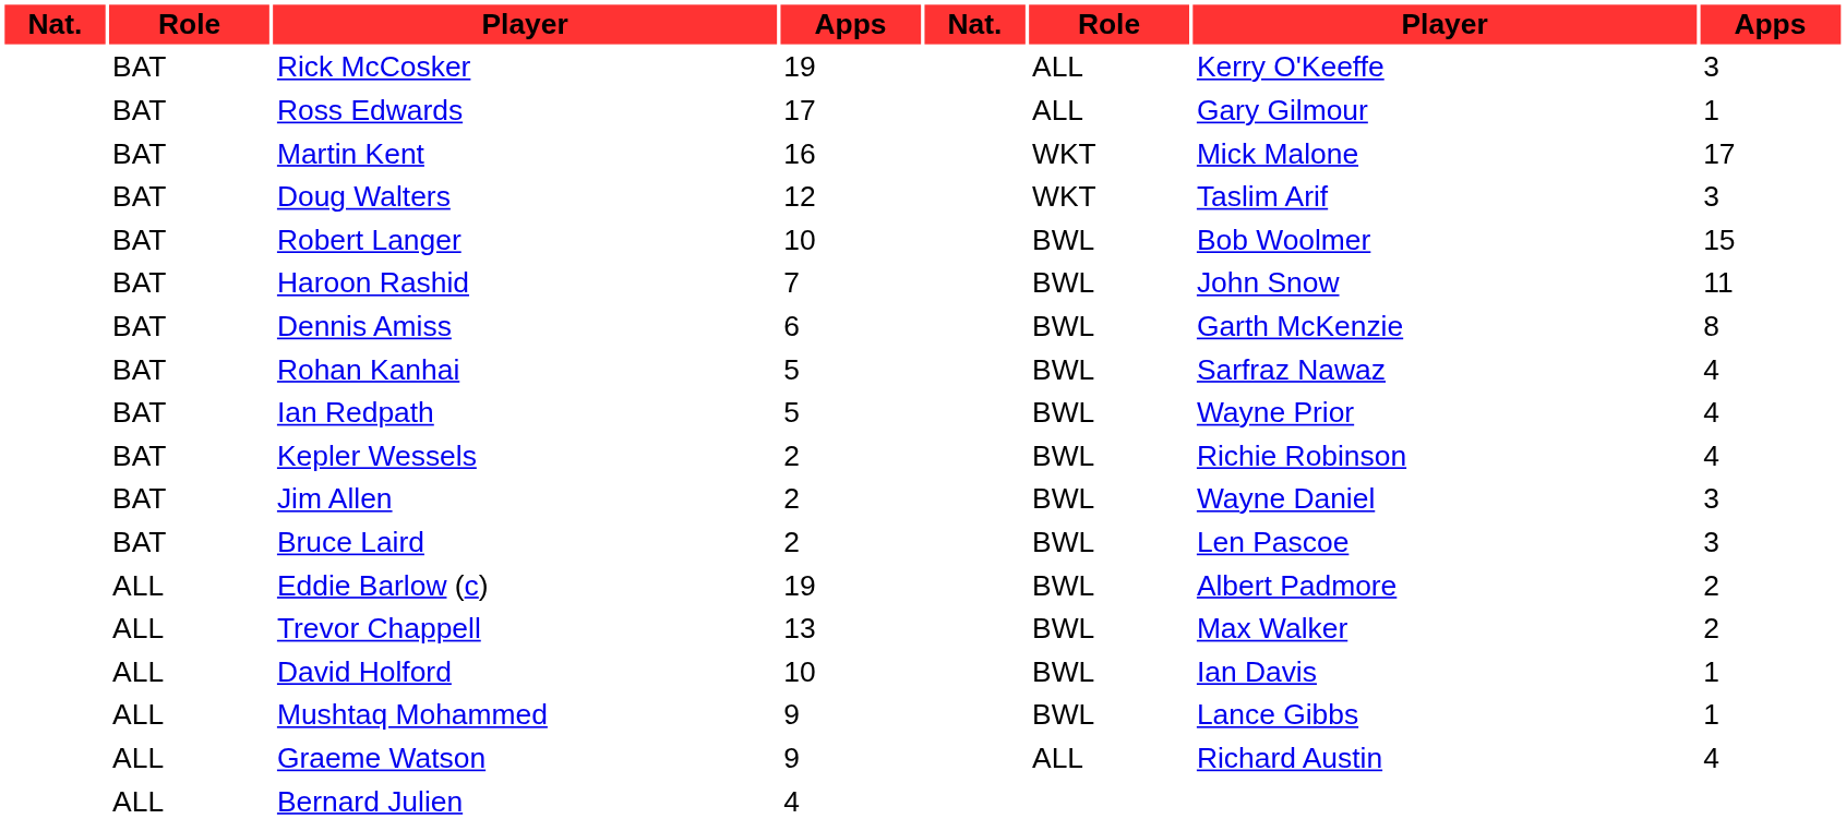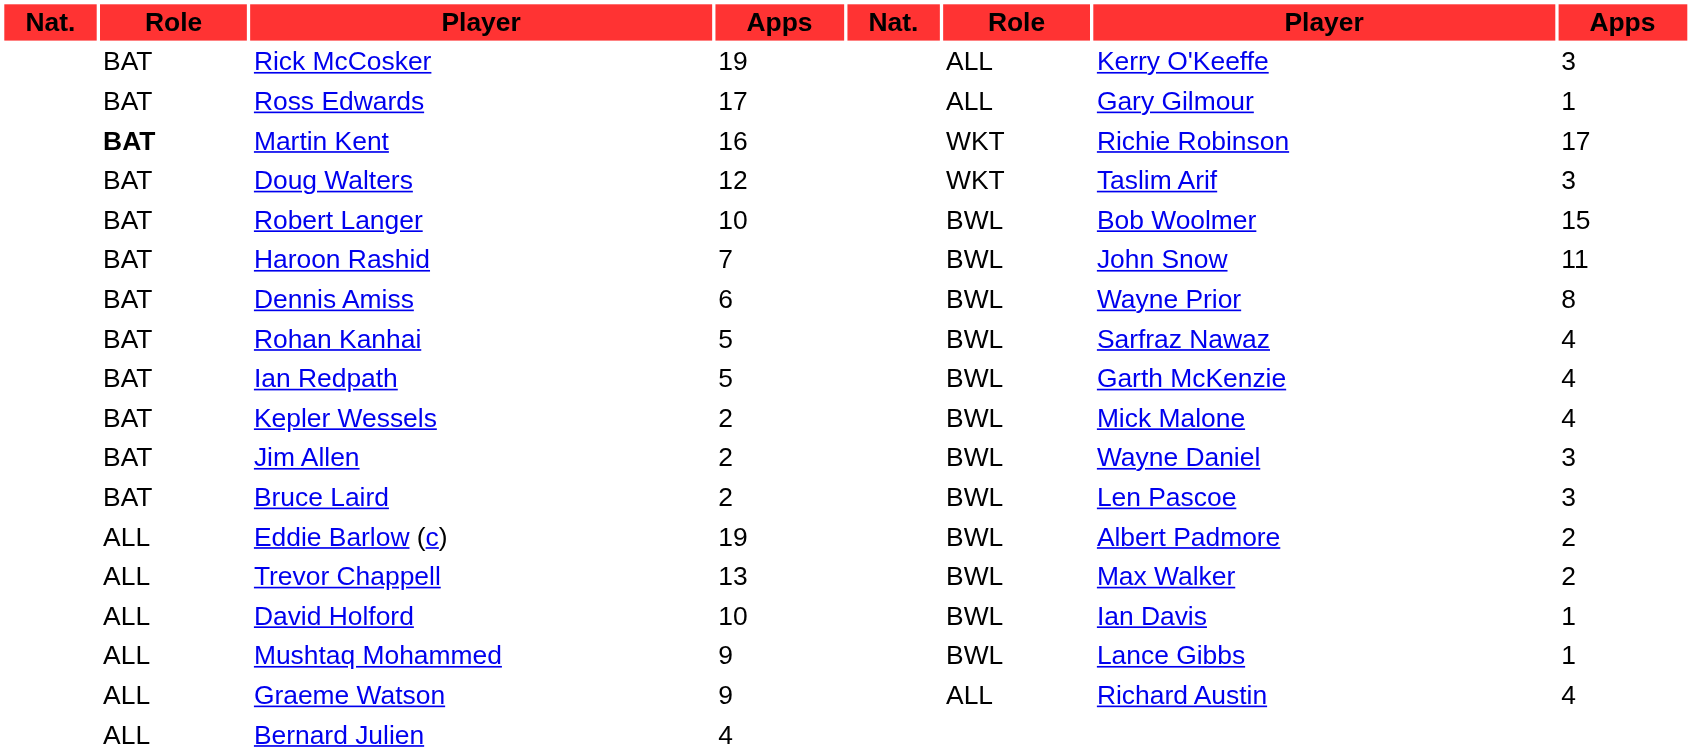Martin Kent | column 2: normal -> bold
Martin Kent | column 7: Mick Malone -> Richie Robinson
Dennis Amiss | column 7: Garth McKenzie -> Wayne Prior
Ian Redpath | column 7: Wayne Prior -> Garth McKenzie
Kepler Wessels | column 7: Richie Robinson -> Mick Malone
